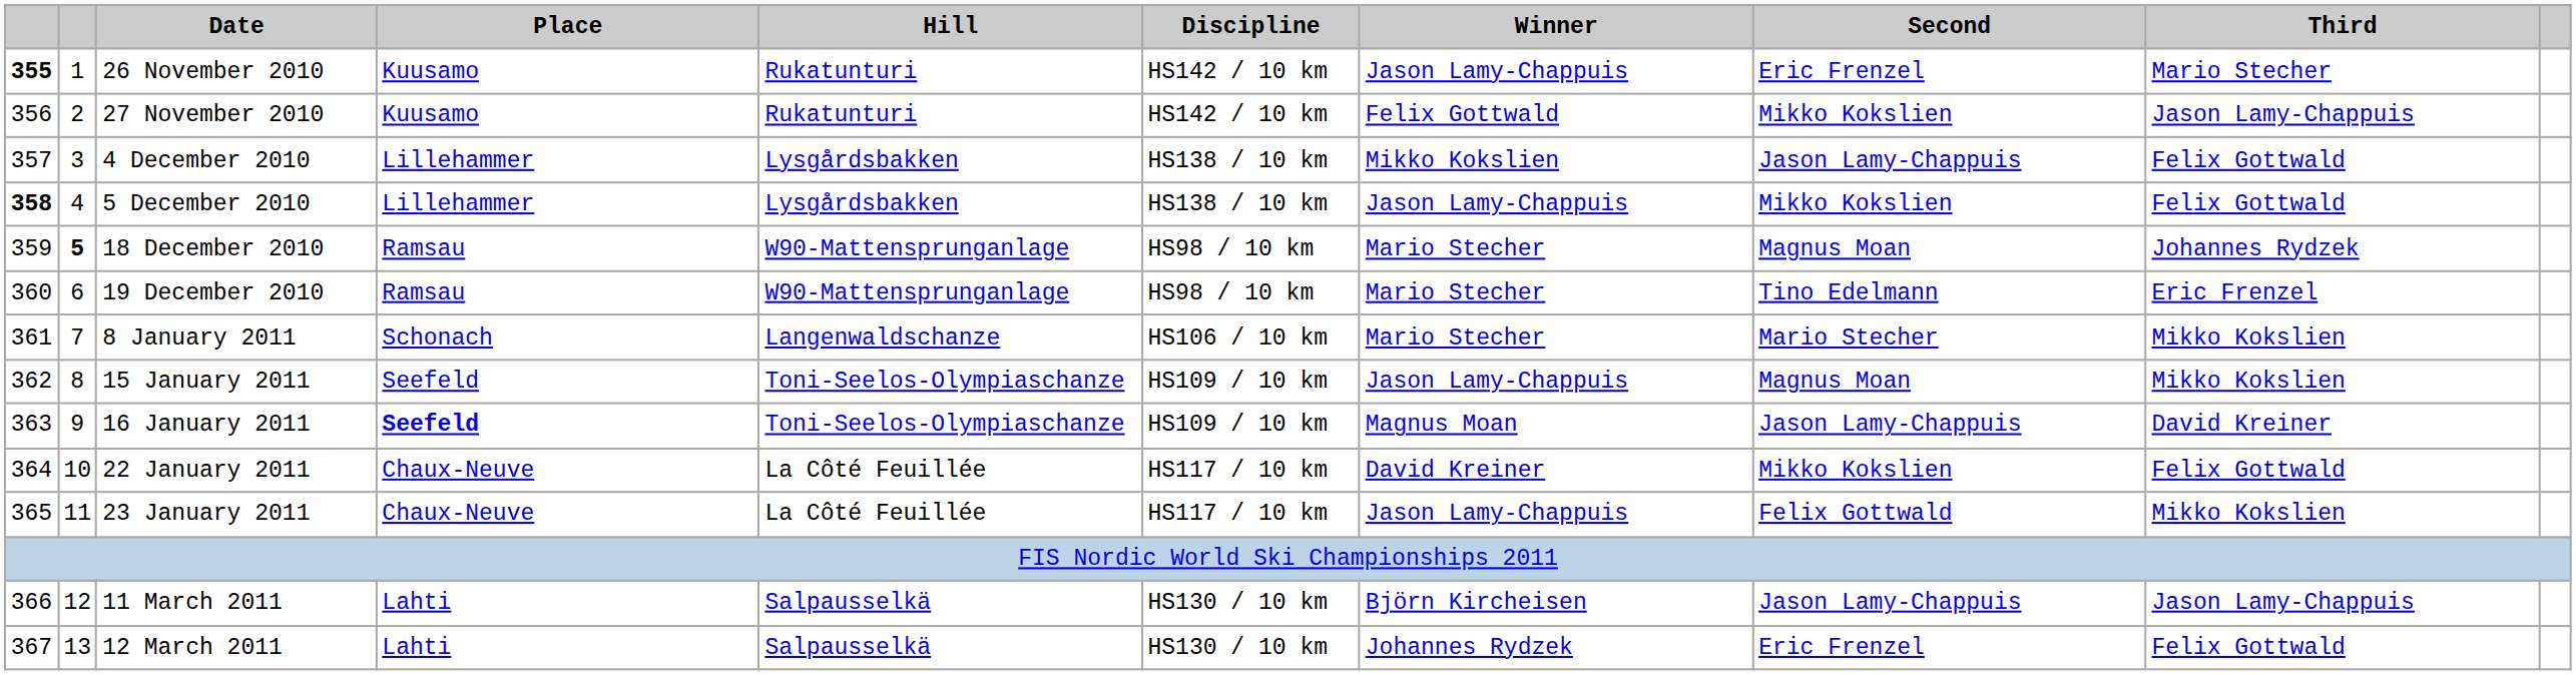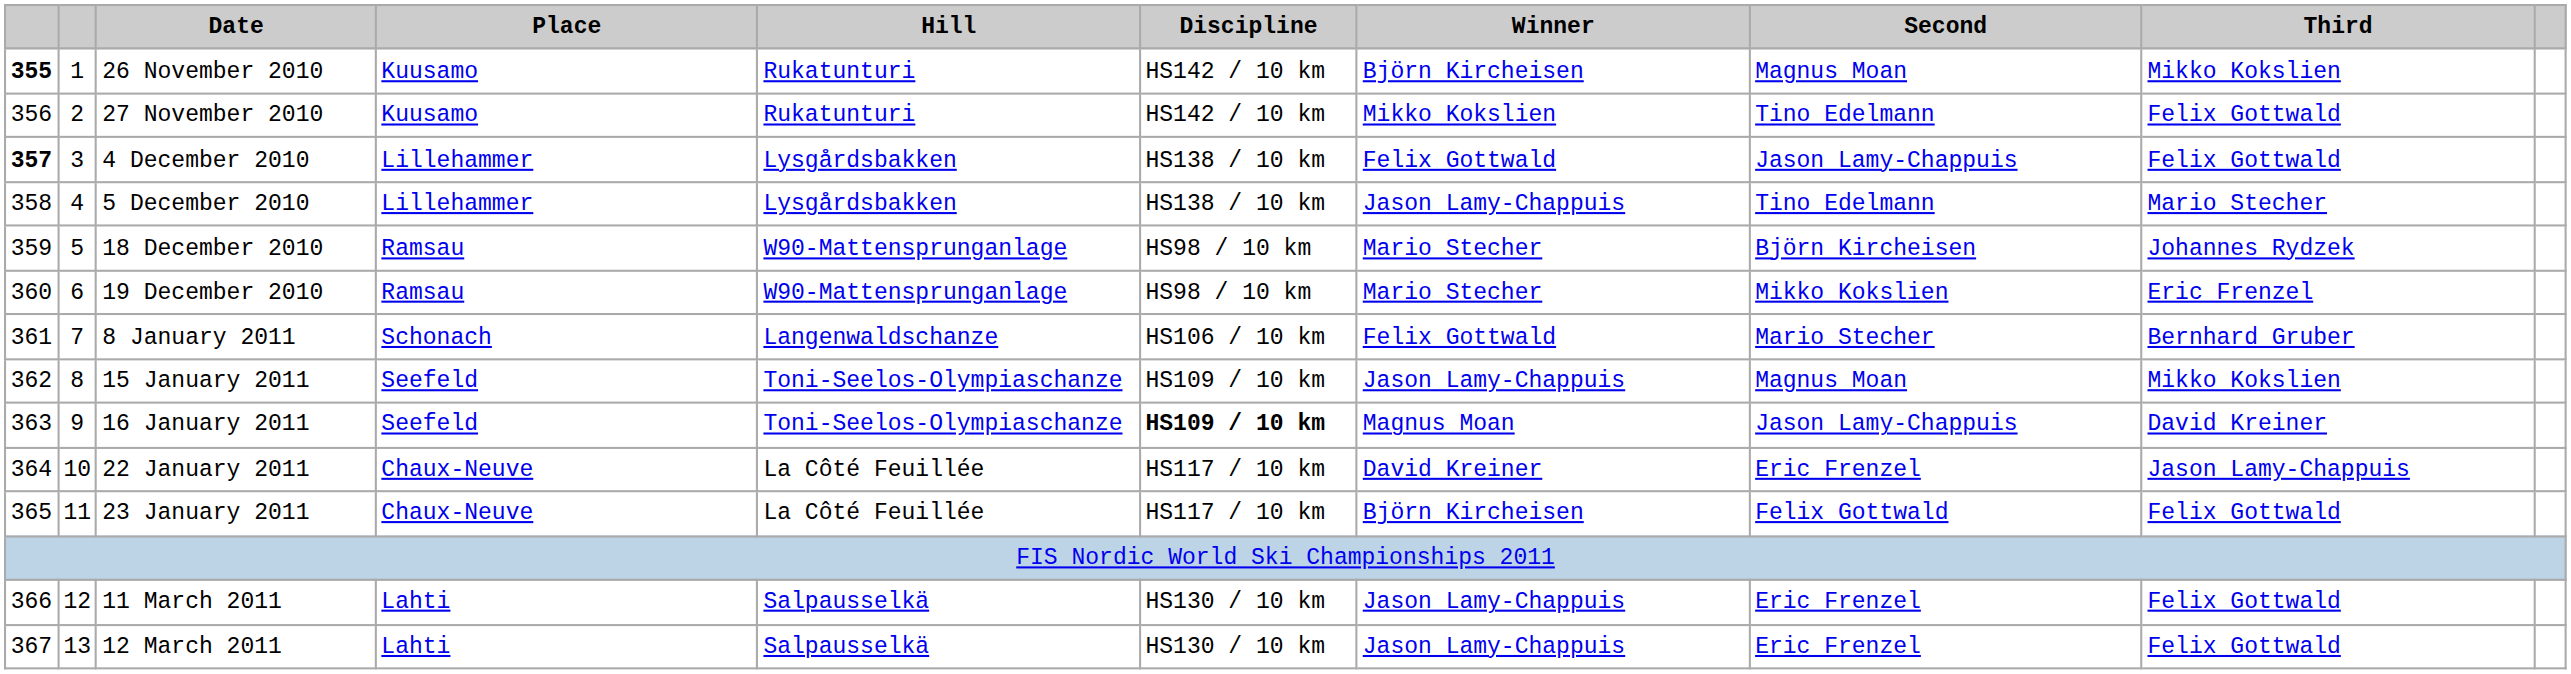26 November 2010 | Winner: Jason Lamy-Chappuis -> Björn Kircheisen
26 November 2010 | Second: Eric Frenzel -> Magnus Moan
26 November 2010 | Third: Mario Stecher -> Mikko Kokslien
27 November 2010 | Winner: Felix Gottwald -> Mikko Kokslien
27 November 2010 | Second: Mikko Kokslien -> Tino Edelmann
27 November 2010 | Third: Jason Lamy-Chappuis -> Felix Gottwald
4 December 2010 | column 1: normal -> bold
4 December 2010 | Winner: Mikko Kokslien -> Felix Gottwald
5 December 2010 | column 1: bold -> normal
5 December 2010 | Second: Mikko Kokslien -> Tino Edelmann
5 December 2010 | Third: Felix Gottwald -> Mario Stecher
18 December 2010 | column 2: bold -> normal
18 December 2010 | Second: Magnus Moan -> Björn Kircheisen
19 December 2010 | Second: Tino Edelmann -> Mikko Kokslien
8 January 2011 | Winner: Mario Stecher -> Felix Gottwald
8 January 2011 | Third: Mikko Kokslien -> Bernhard Gruber
16 January 2011 | Place: bold -> normal
16 January 2011 | Discipline: normal -> bold
22 January 2011 | Second: Mikko Kokslien -> Eric Frenzel
22 January 2011 | Third: Felix Gottwald -> Jason Lamy-Chappuis
23 January 2011 | Winner: Jason Lamy-Chappuis -> Björn Kircheisen
23 January 2011 | Third: Mikko Kokslien -> Felix Gottwald
11 March 2011 | Winner: Björn Kircheisen -> Jason Lamy-Chappuis
11 March 2011 | Second: Jason Lamy-Chappuis -> Eric Frenzel
11 March 2011 | Third: Jason Lamy-Chappuis -> Felix Gottwald
12 March 2011 | Winner: Johannes Rydzek -> Jason Lamy-Chappuis
